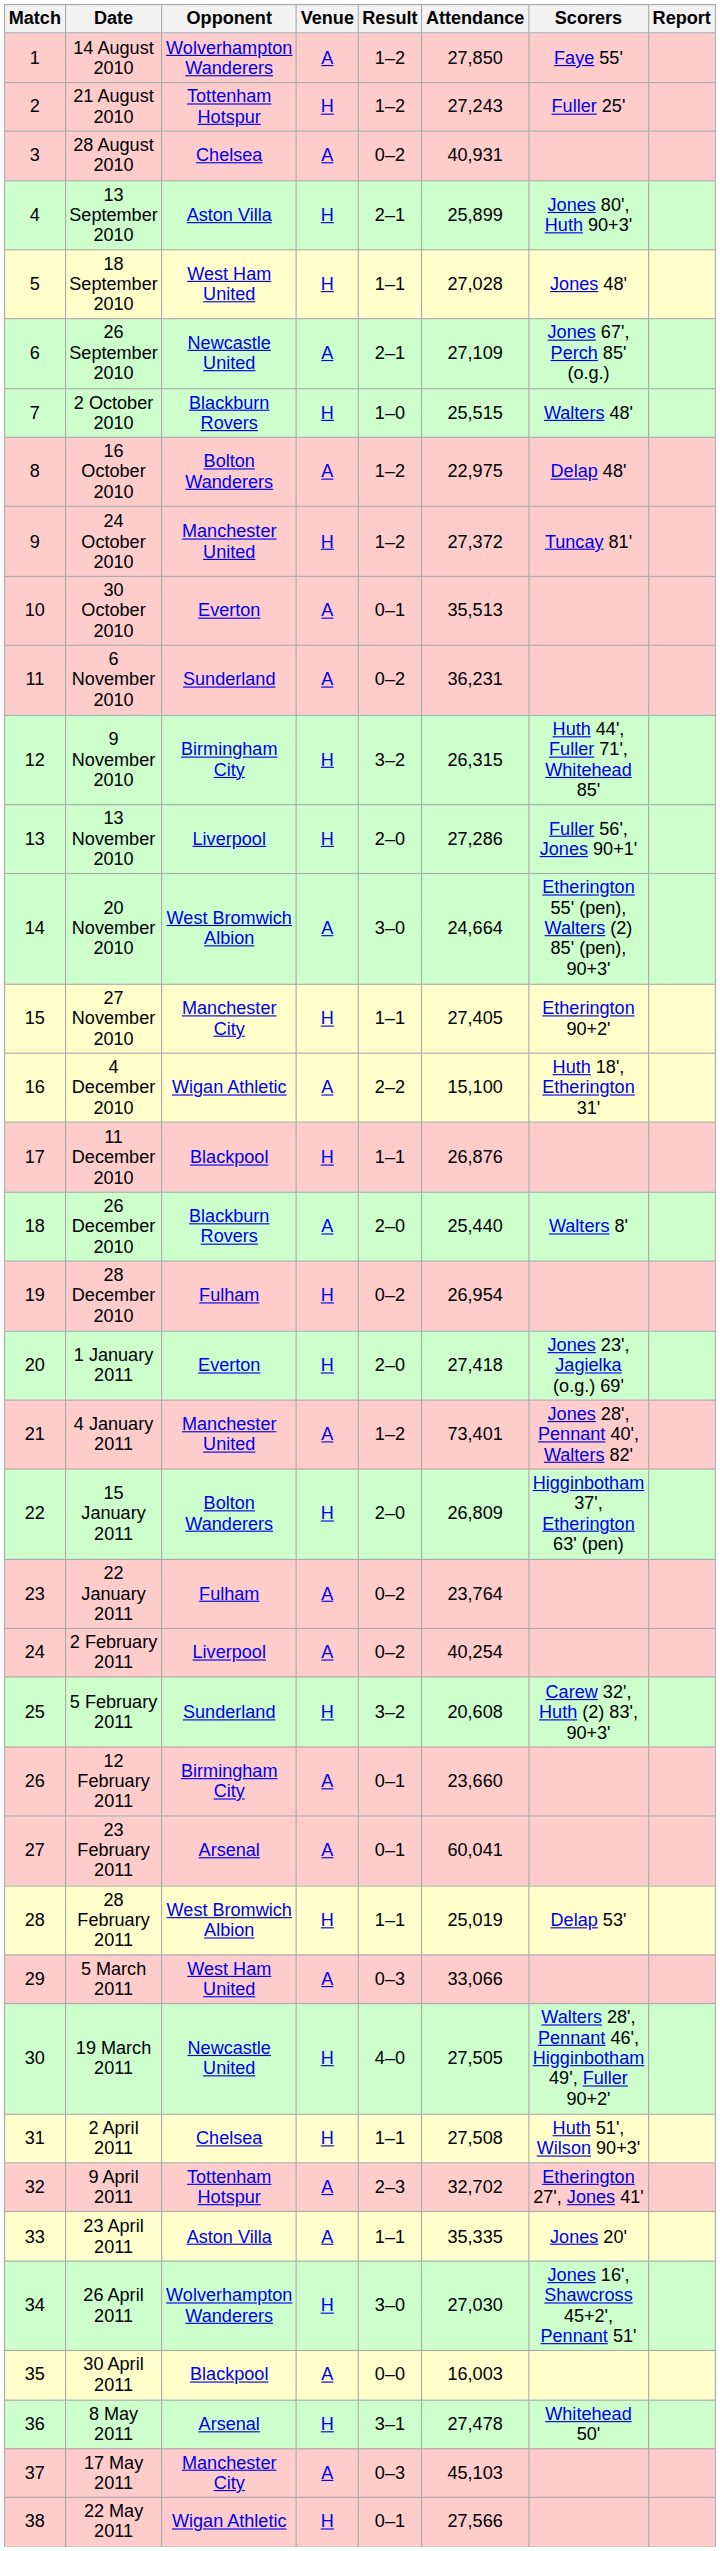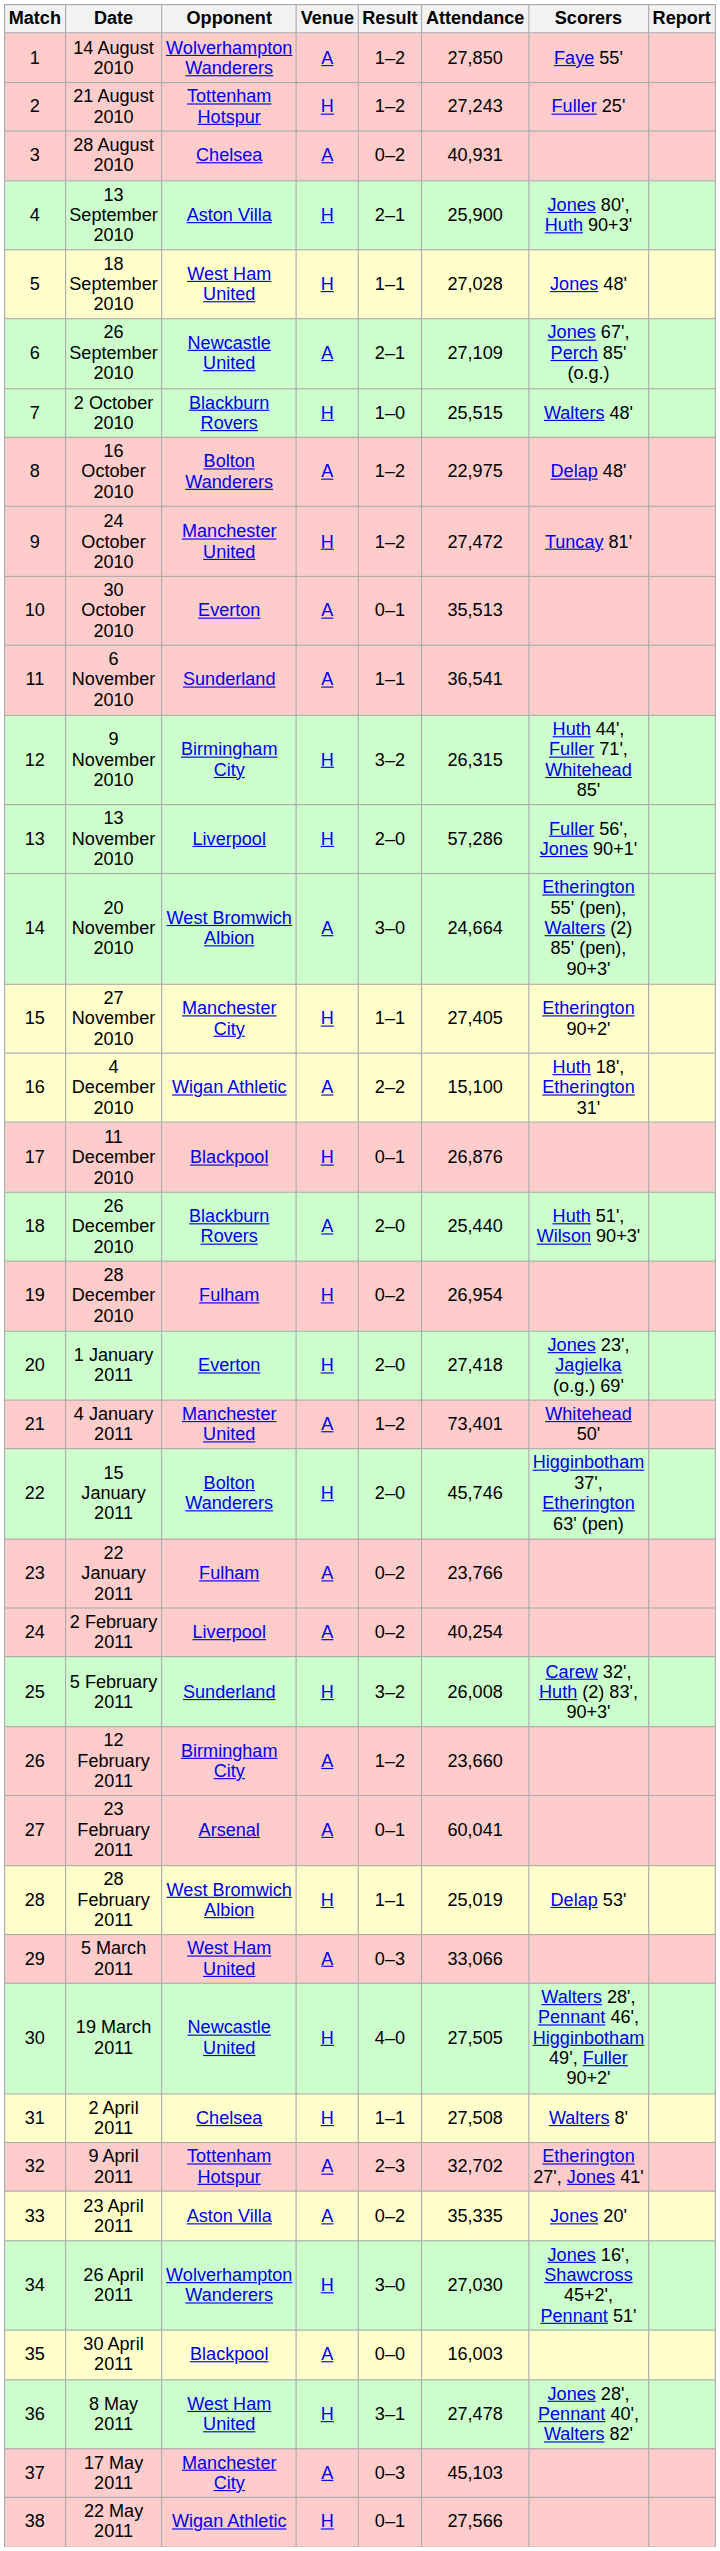13 September 2010 | Attendance: 25,899 -> 25,900
24 October 2010 | Attendance: 27,372 -> 27,472
6 November 2010 | Result: 0–2 -> 1–1
6 November 2010 | Attendance: 36,231 -> 36,541
13 November 2010 | Attendance: 27,286 -> 57,286
11 December 2010 | Result: 1–1 -> 0–1
26 December 2010 | Scorers: Walters 8' -> Huth 51', Wilson 90+3'
4 January 2011 | Scorers: Jones 28', Pennant 40', Walters 82' -> Whitehead 50'
15 January 2011 | Attendance: 26,809 -> 45,746
22 January 2011 | Attendance: 23,764 -> 23,766
5 February 2011 | Attendance: 20,608 -> 26,008
12 February 2011 | Result: 0–1 -> 1–2
2 April 2011 | Scorers: Huth 51', Wilson 90+3' -> Walters 8'
23 April 2011 | Result: 1–1 -> 0–2
8 May 2011 | Opponent: Arsenal -> West Ham United
8 May 2011 | Scorers: Whitehead 50' -> Jones 28', Pennant 40', Walters 82'
